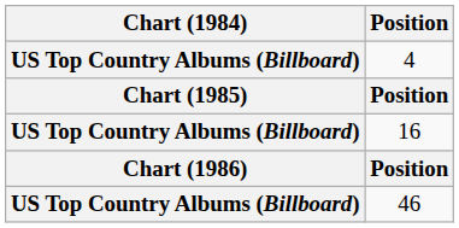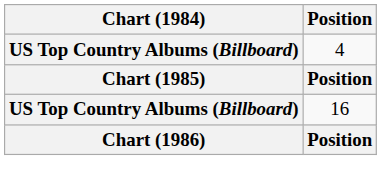- row: US Top Country Albums (Billboard) | 46
